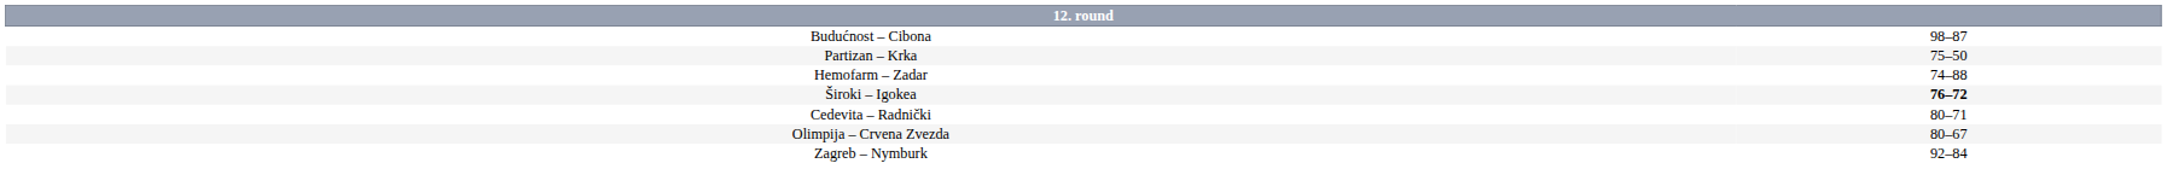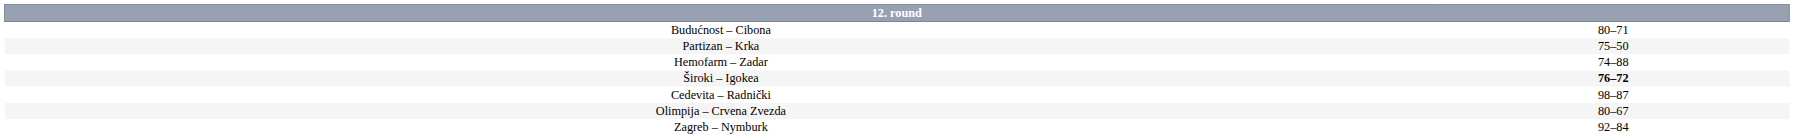Budućnost – Cibona | column 2: 98–87 -> 80–71
Cedevita – Radnički | column 2: 80–71 -> 98–87
